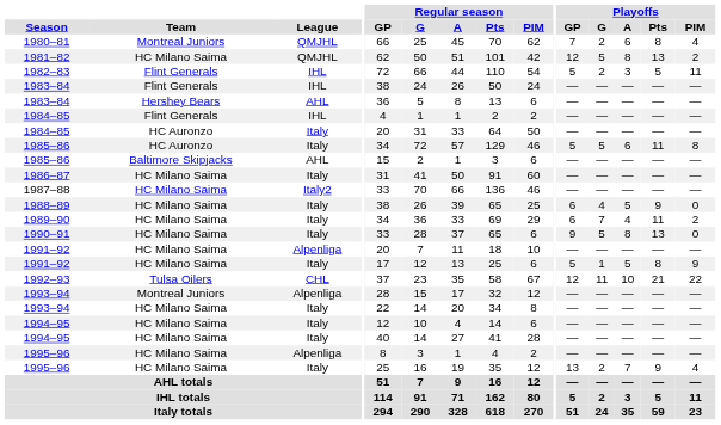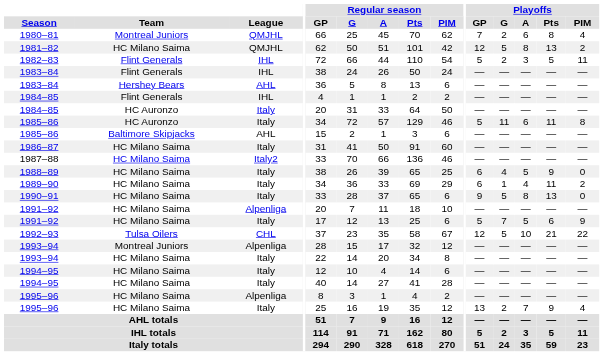1985–86 / Italy | Playoffs / G: 5 -> 11
1989–90 | Playoffs / G: 7 -> 1
1991–92 / Italy | Playoffs / G: 1 -> 7
1991–92 / Italy | Playoffs / Pts: 8 -> 6
1992–93 | Playoffs / G: 11 -> 5
